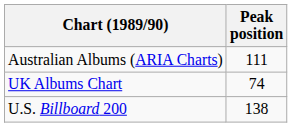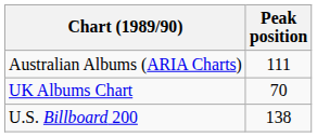UK Albums Chart | Peak position: 74 -> 70
